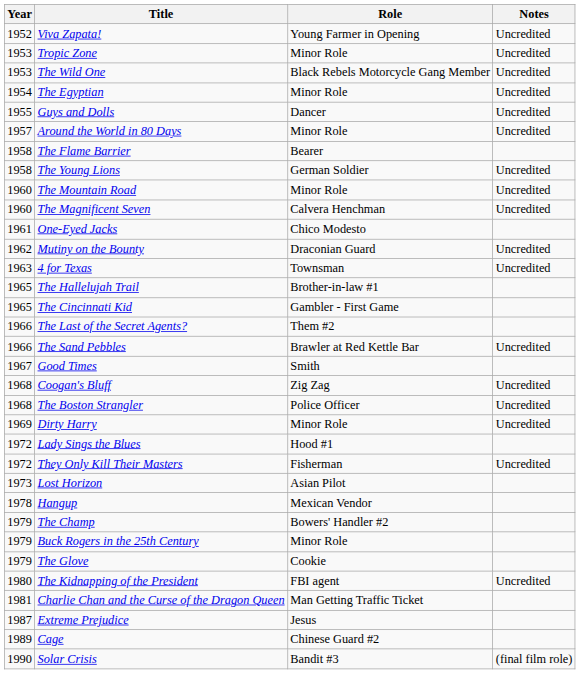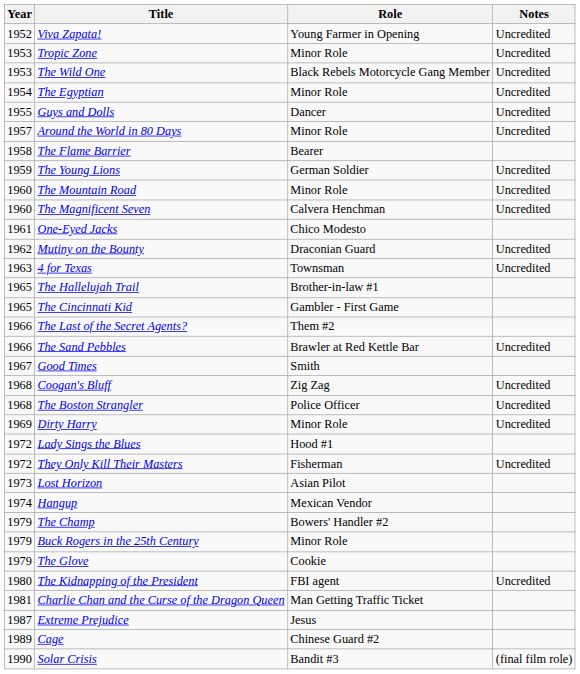The Young Lions | Year: 1958 -> 1959
Hangup | Year: 1978 -> 1974
